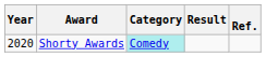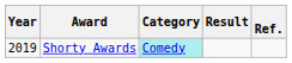Shorty Awards | Year: 2020 -> 2019
